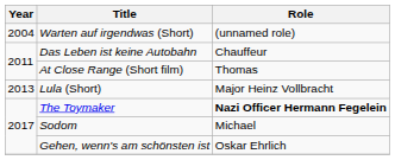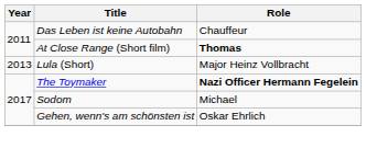- row: 2004 | Warten auf irgendwas (Short) | (unnamed role)
At Close Range (Short film) | Role: normal -> bold
